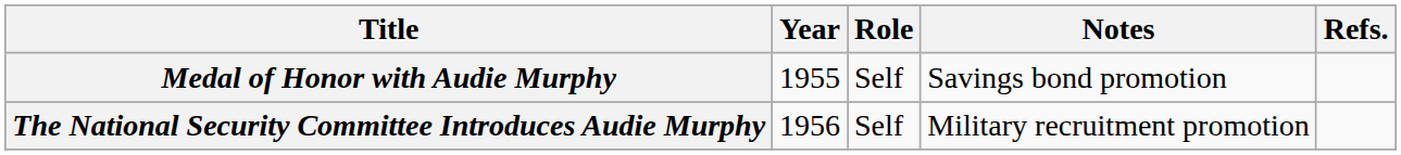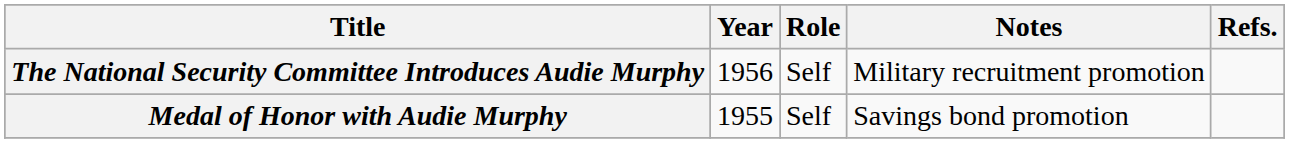rows swapped: Medal of Honor with Audie Murphy <-> The National Security Committee Introduces Audie Murphy
